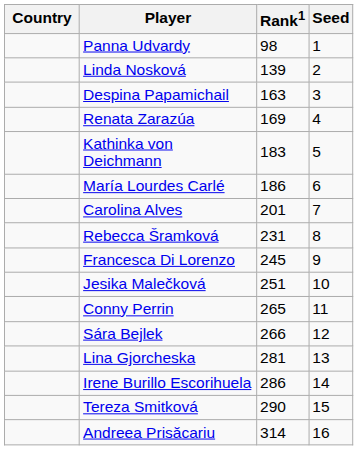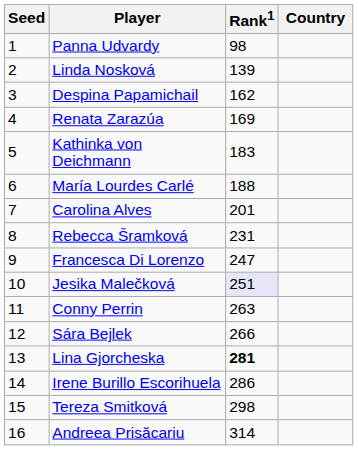columns swapped: Country <-> Seed
Despina Papamichail | Rank1: 163 -> 162
María Lourdes Carlé | Rank1: 186 -> 188
Francesca Di Lorenzo | Rank1: 245 -> 247
Jesika Malečková | Rank1: no background -> lavender background
Conny Perrin | Rank1: 265 -> 263
Lina Gjorcheska | Rank1: normal -> bold
Tereza Smitková | Rank1: 290 -> 298
